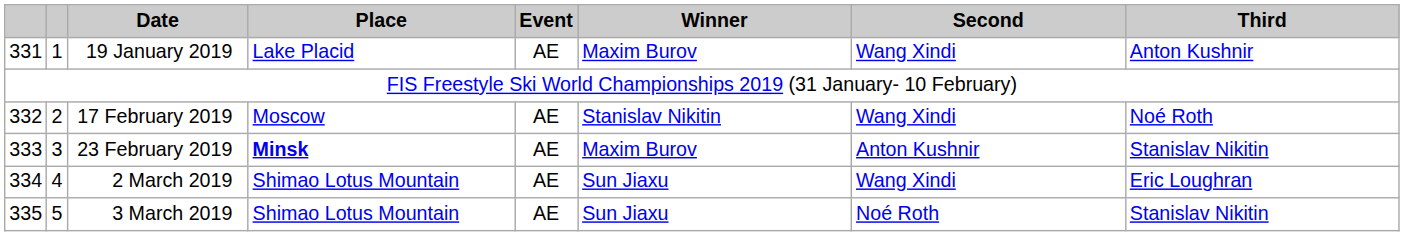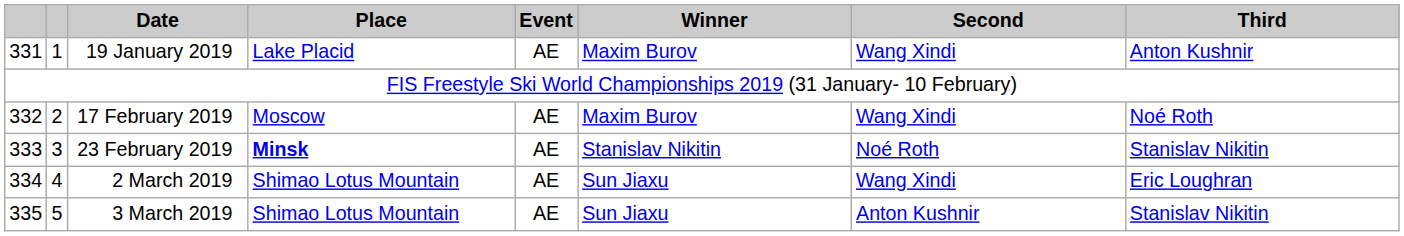17 February 2019 | Winner: Stanislav Nikitin -> Maxim Burov
23 February 2019 | Winner: Maxim Burov -> Stanislav Nikitin
23 February 2019 | Second: Anton Kushnir -> Noé Roth
3 March 2019 | Second: Noé Roth -> Anton Kushnir
